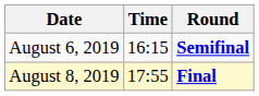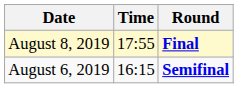rows swapped: August 6, 2019 <-> August 8, 2019
